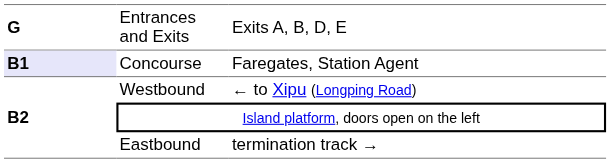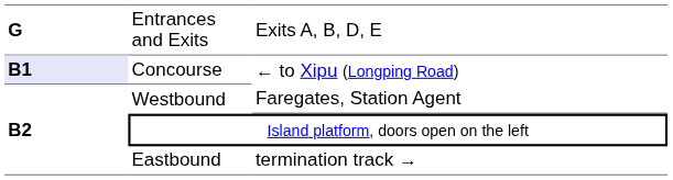Concourse | column 3: Faregates, Station Agent -> ← to Xipu (Longping Road)
Westbound | column 3: ← to Xipu (Longping Road) -> Faregates, Station Agent
